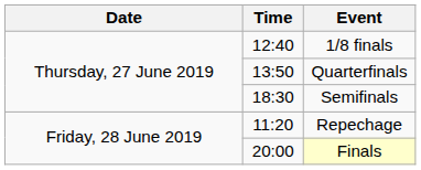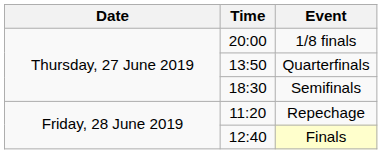1/8 finals | Time: 12:40 -> 20:00
Finals | Time: 20:00 -> 12:40
